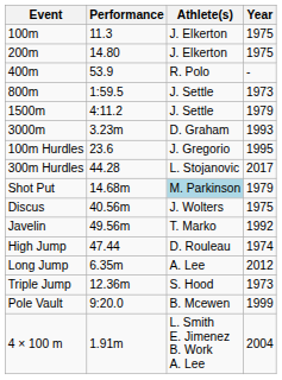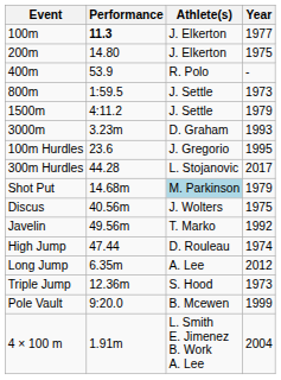100m | Performance: normal -> bold
100m | Year: 1975 -> 1977
